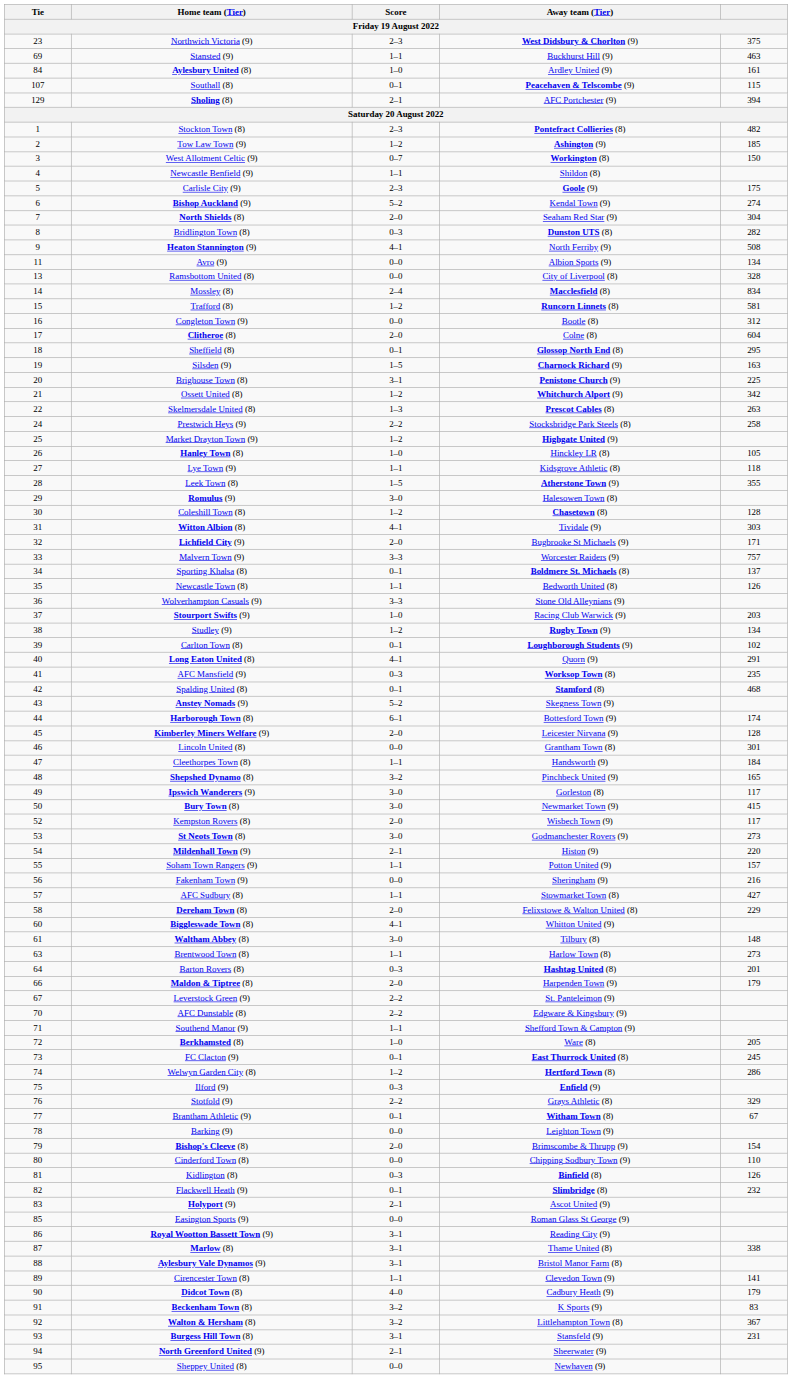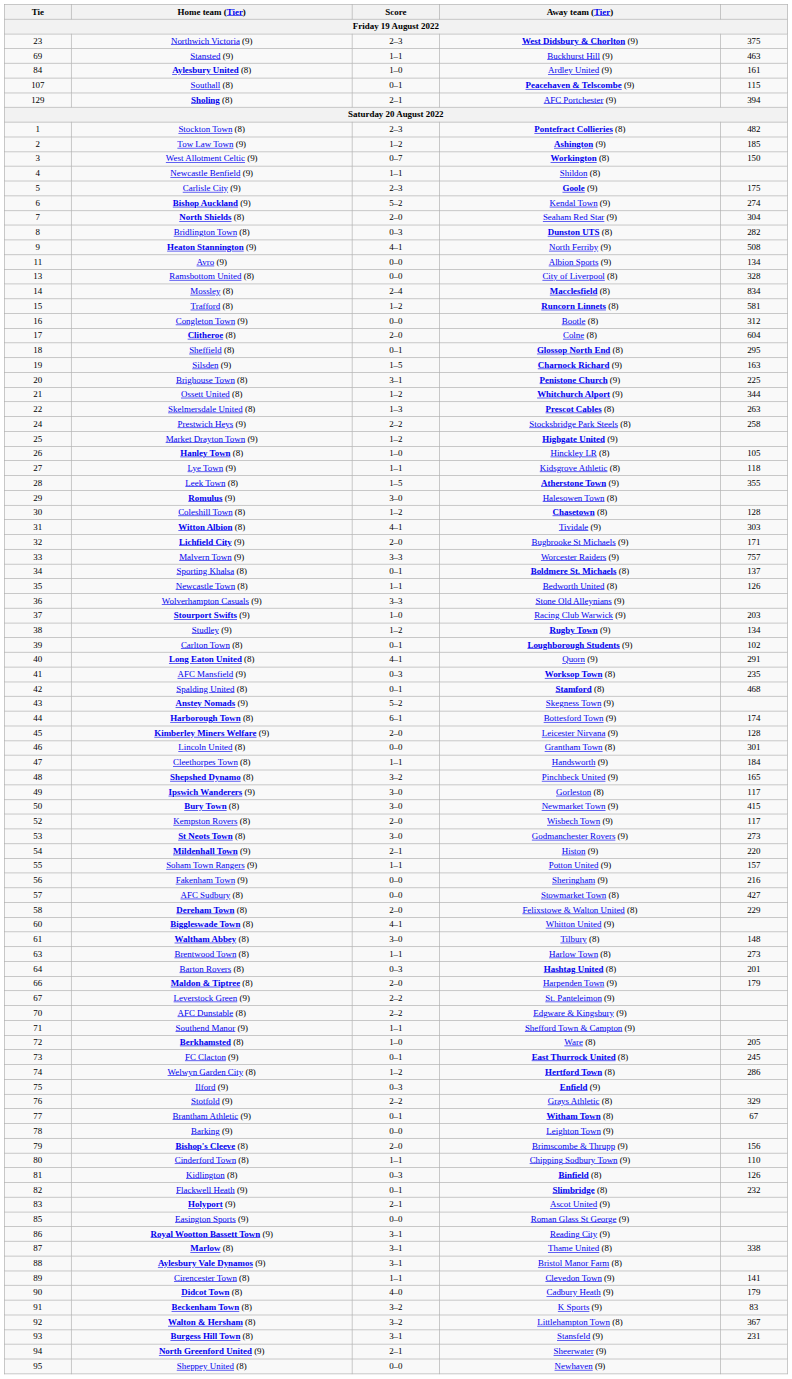Ossett United (8) | column 5: 342 -> 344
AFC Sudbury (8) | Score: 1–1 -> 0–0
Bishop's Cleeve (8) | column 5: 154 -> 156
Cinderford Town (8) | Score: 0–0 -> 1–1
